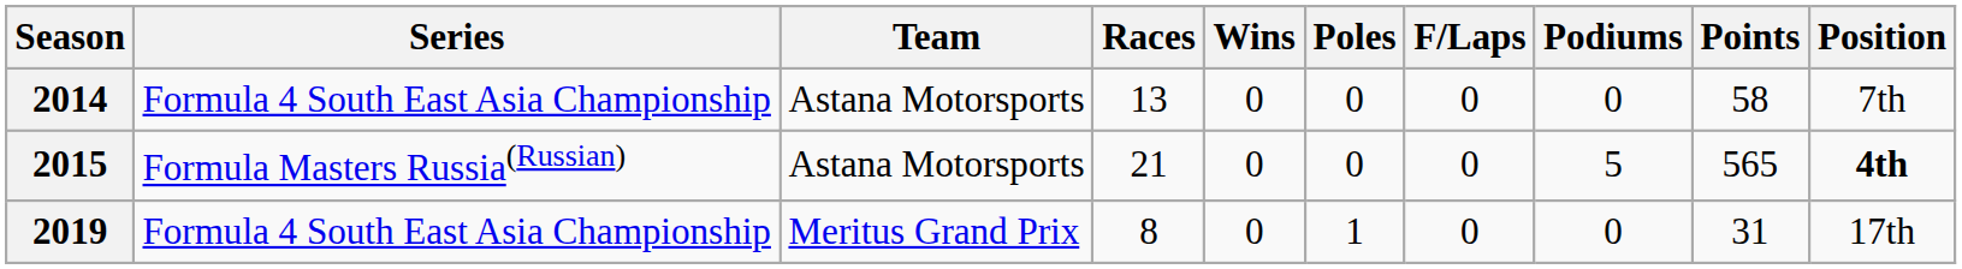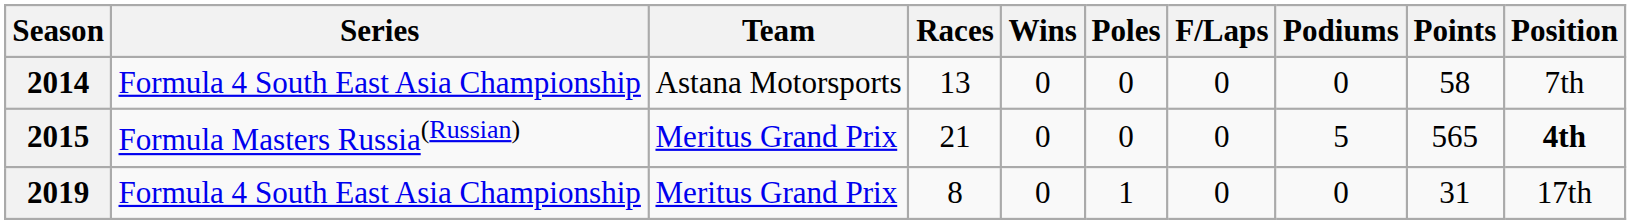2015 | Team: Astana Motorsports -> Meritus Grand Prix
